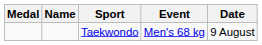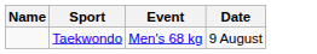- column: Medal
